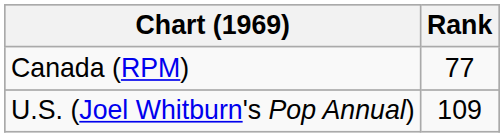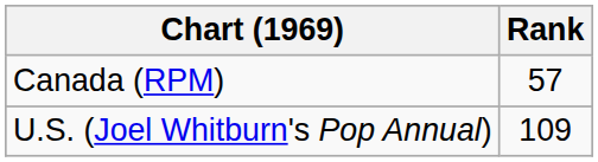Canada (RPM) | Rank: 77 -> 57
